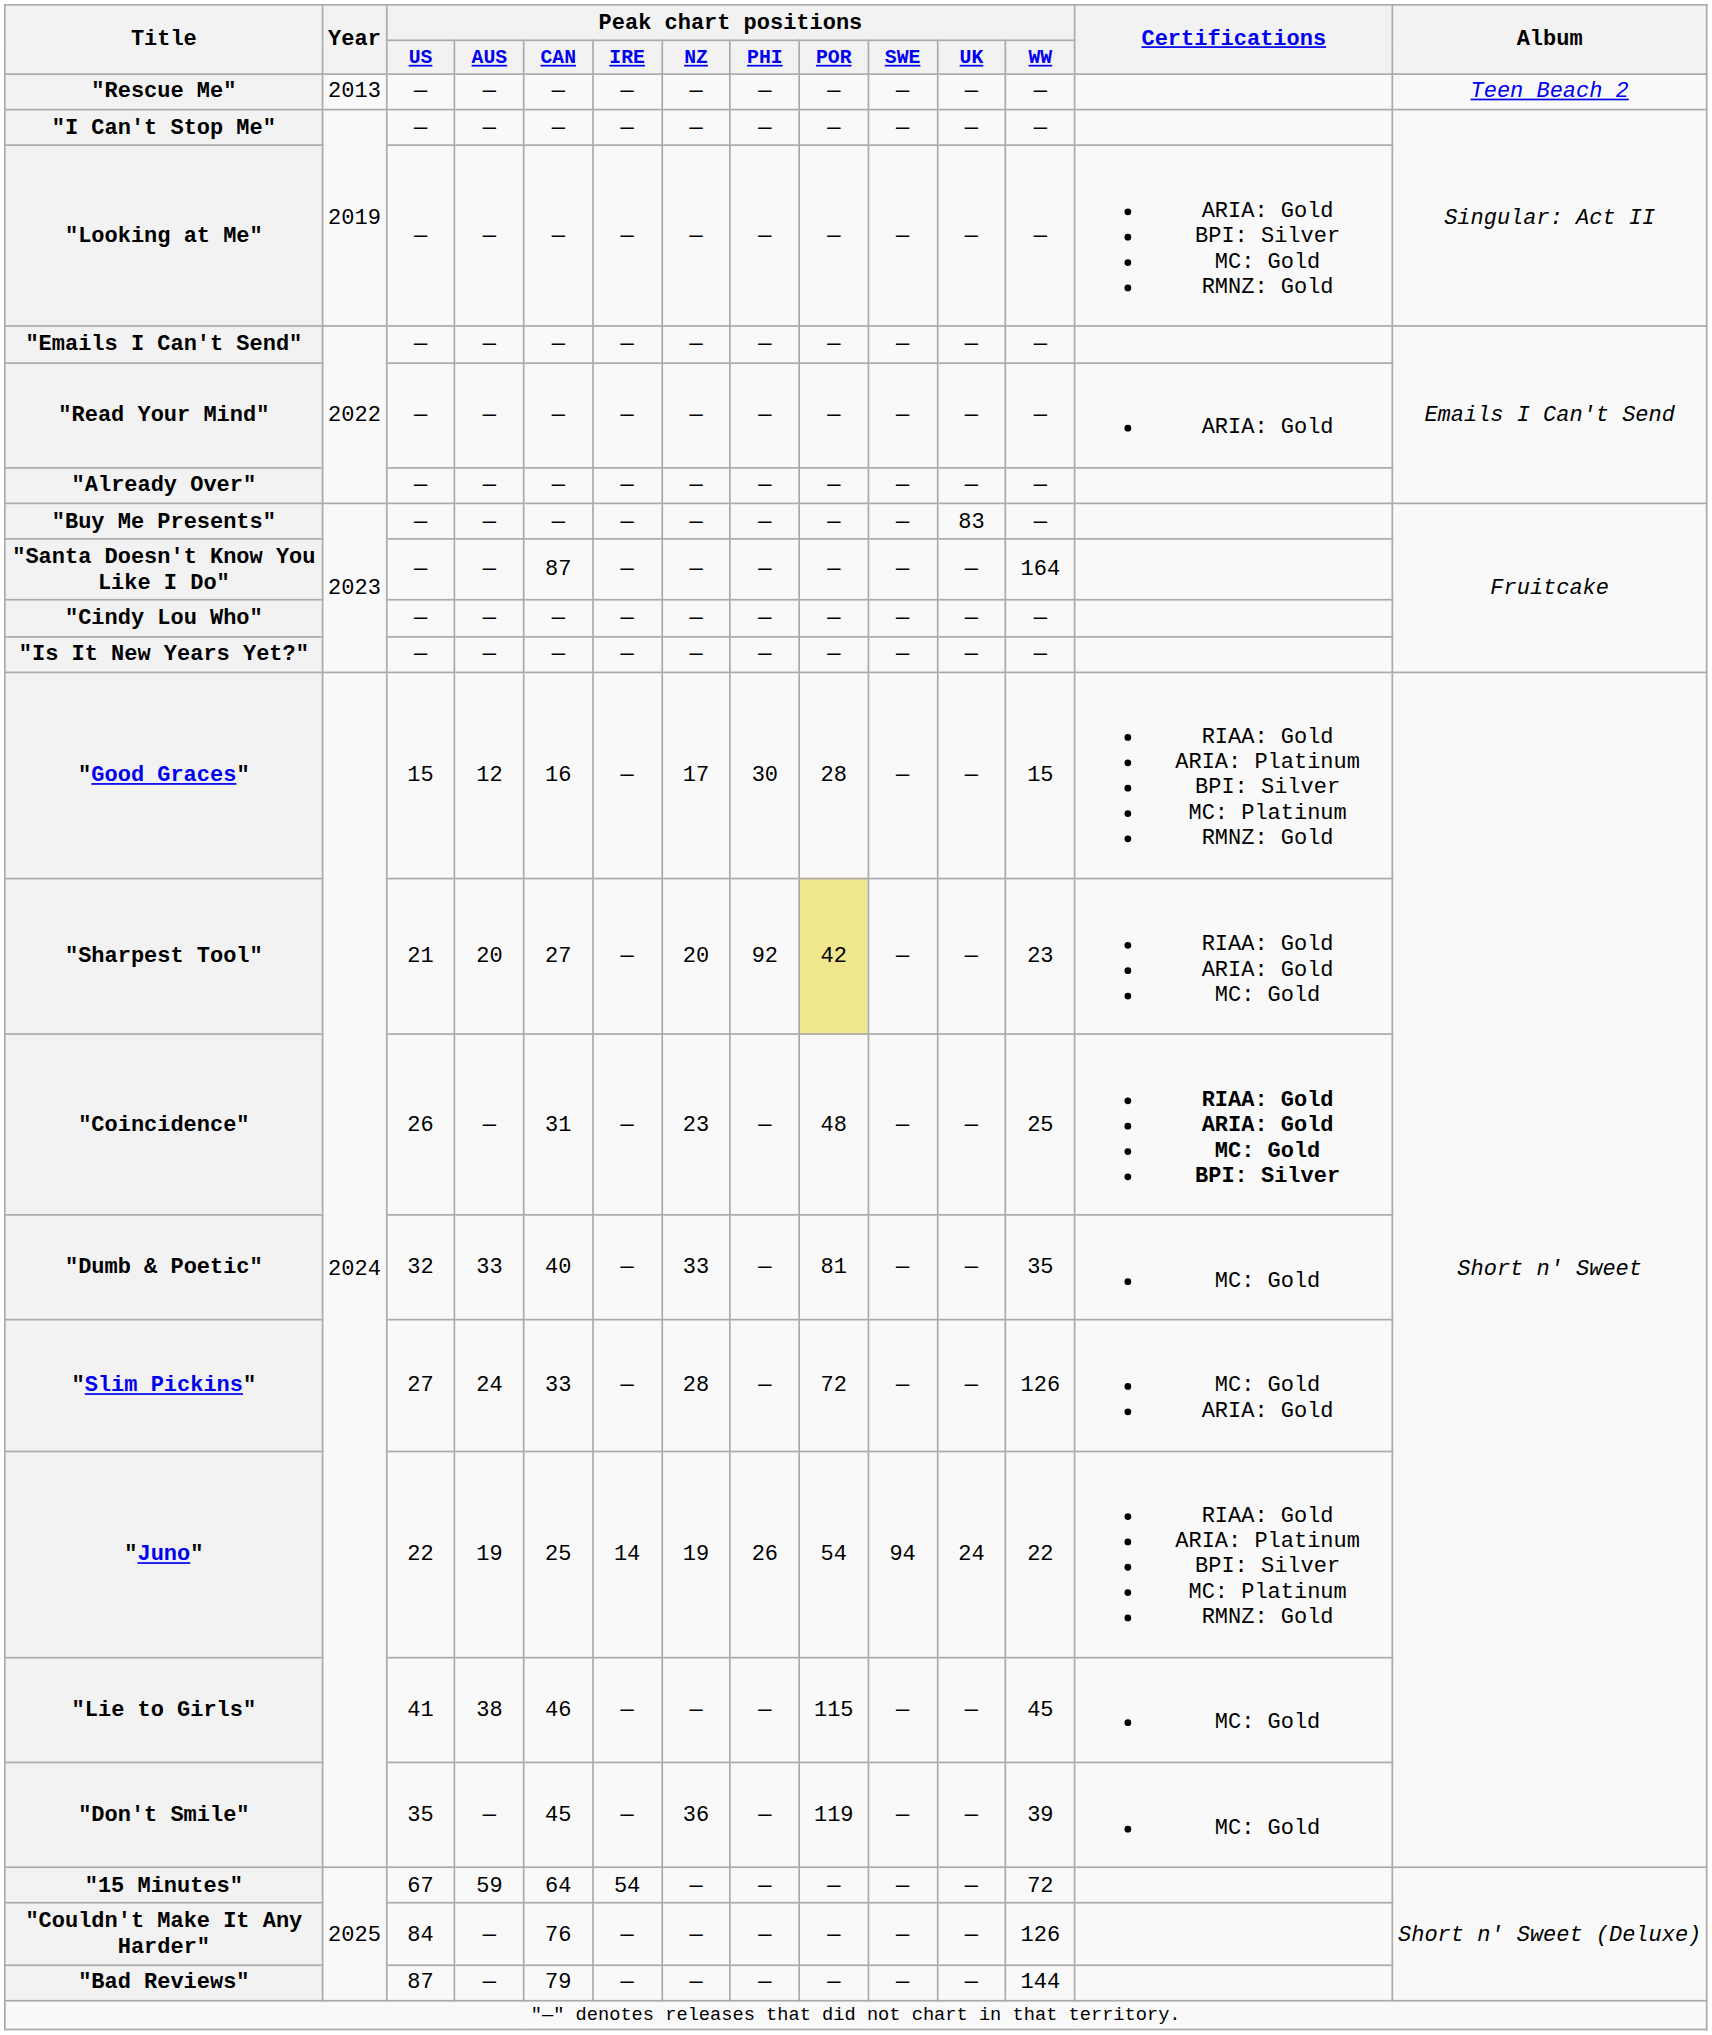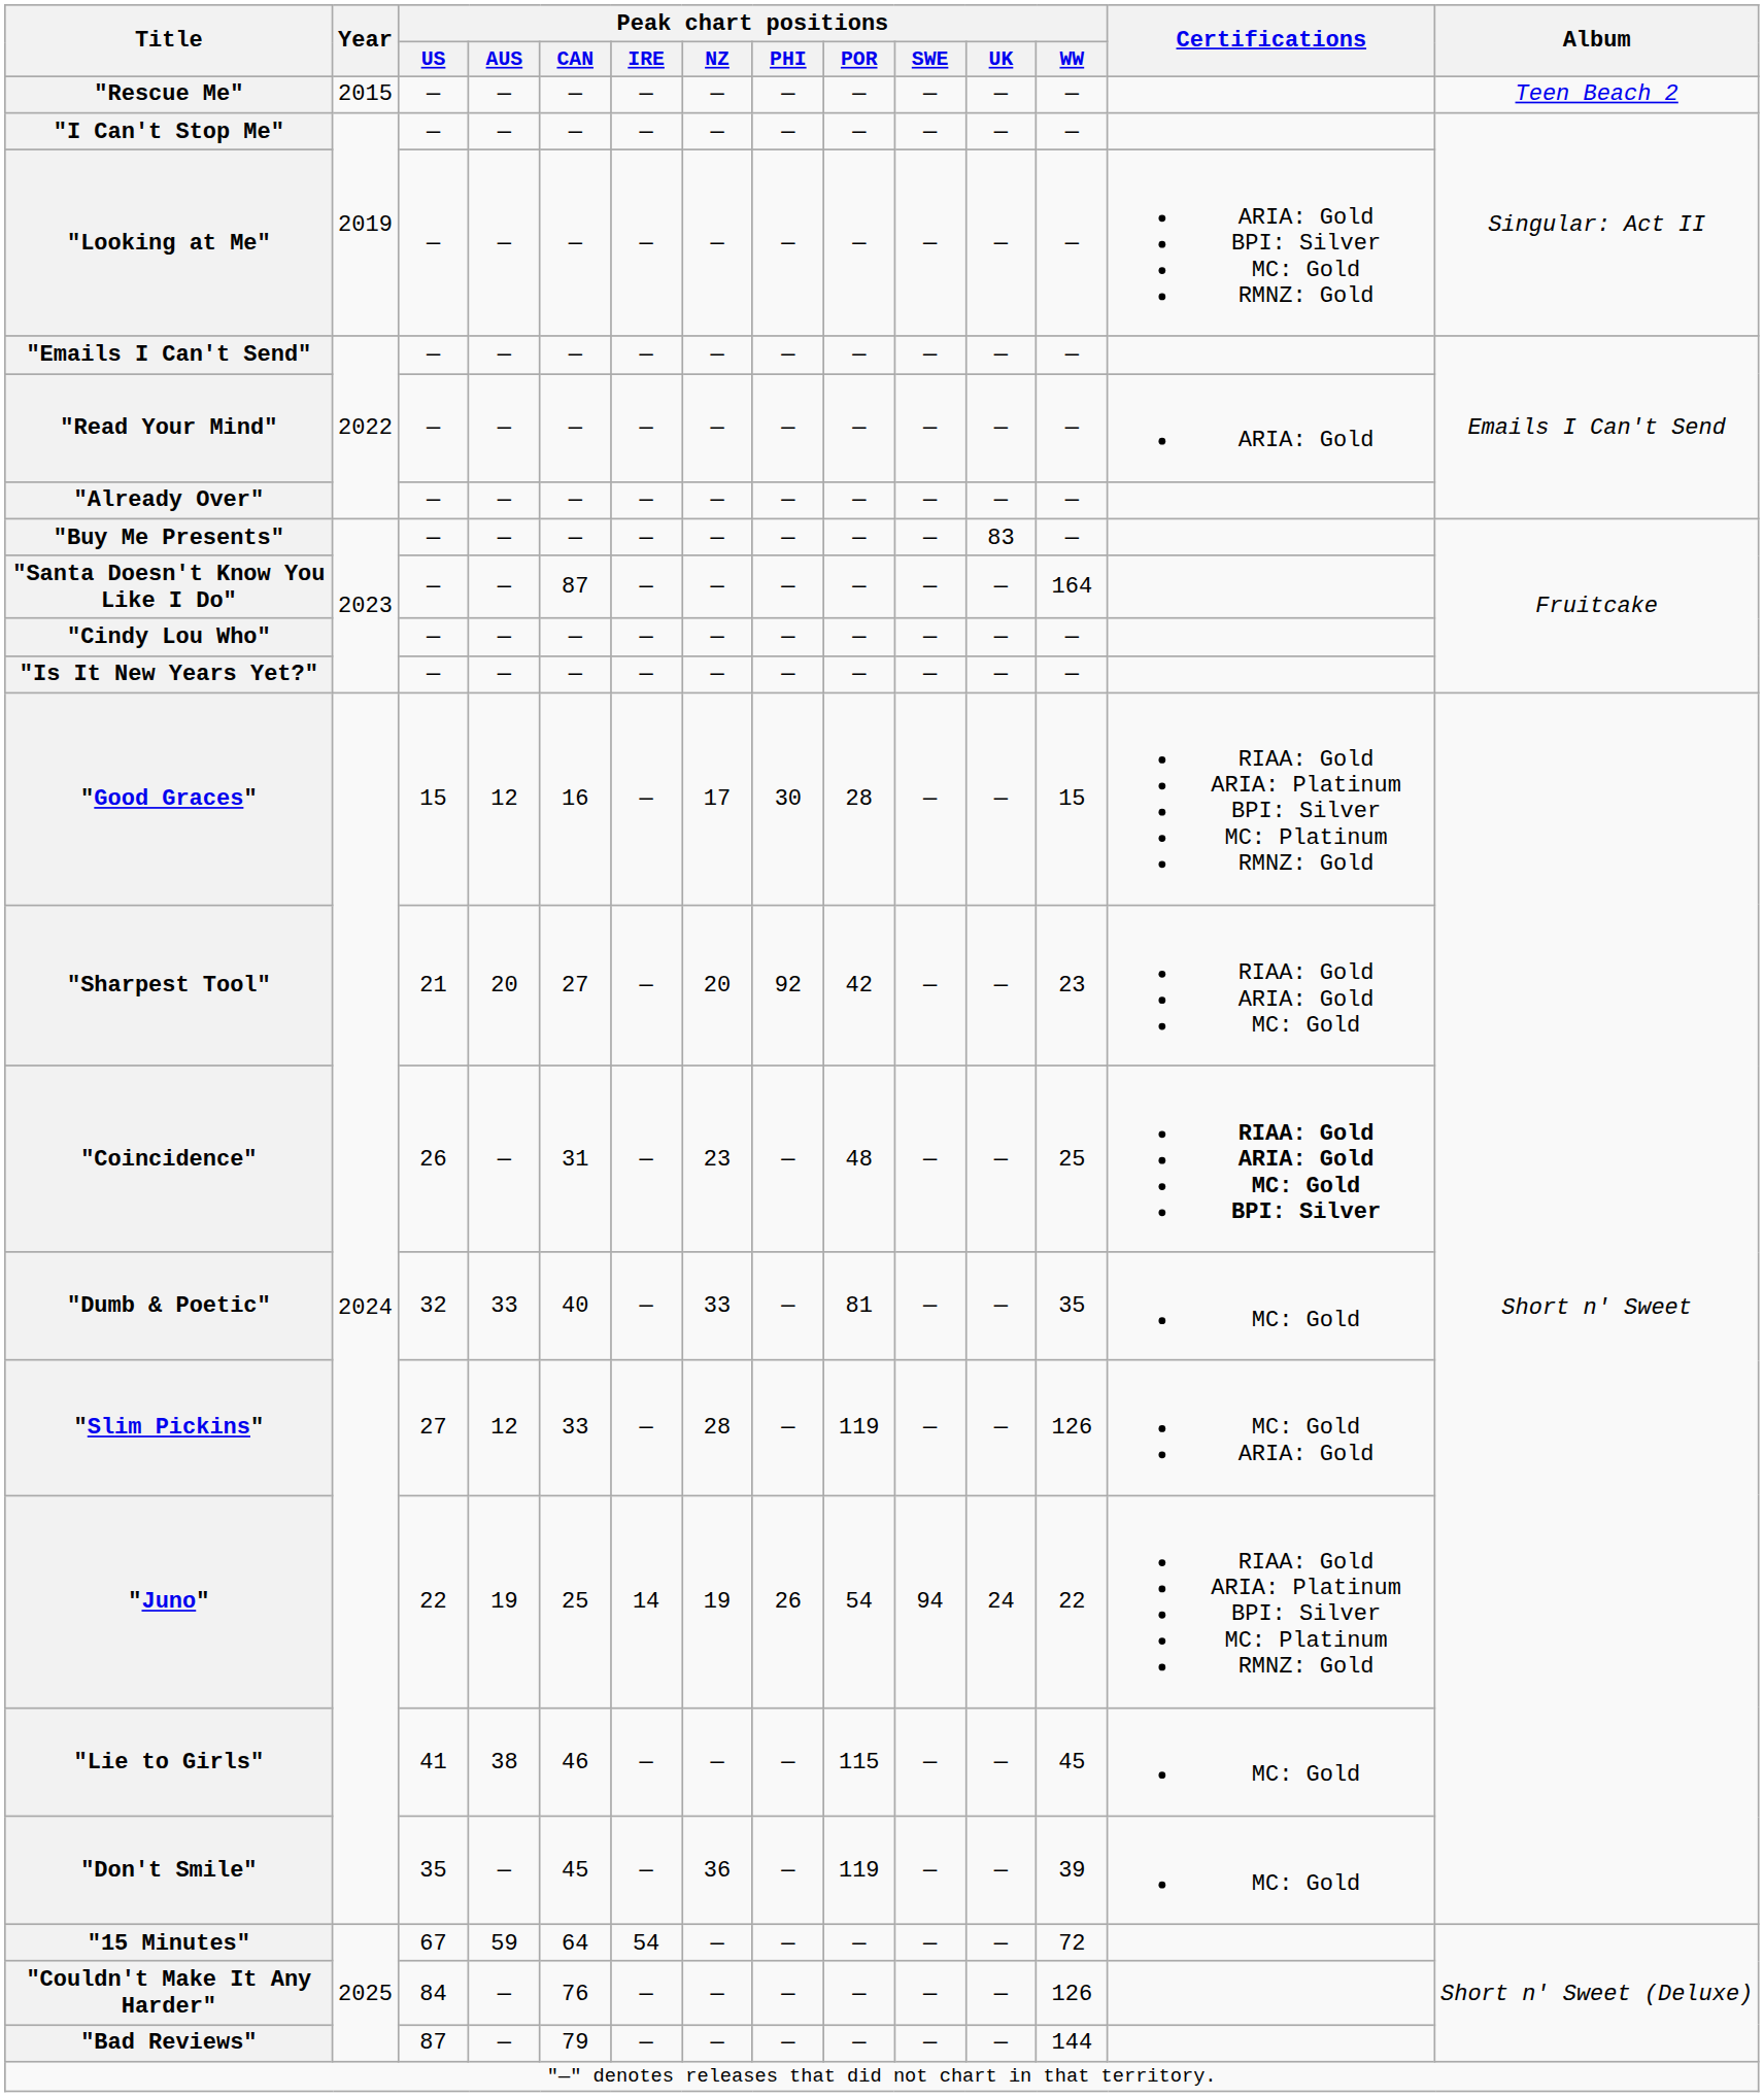"Rescue Me" | Year: 2013 -> 2015
"Sharpest Tool" | Peak chart positions / POR: khaki background -> no background
"Slim Pickins" | Peak chart positions / AUS: 24 -> 12
"Slim Pickins" | Peak chart positions / POR: 72 -> 119
